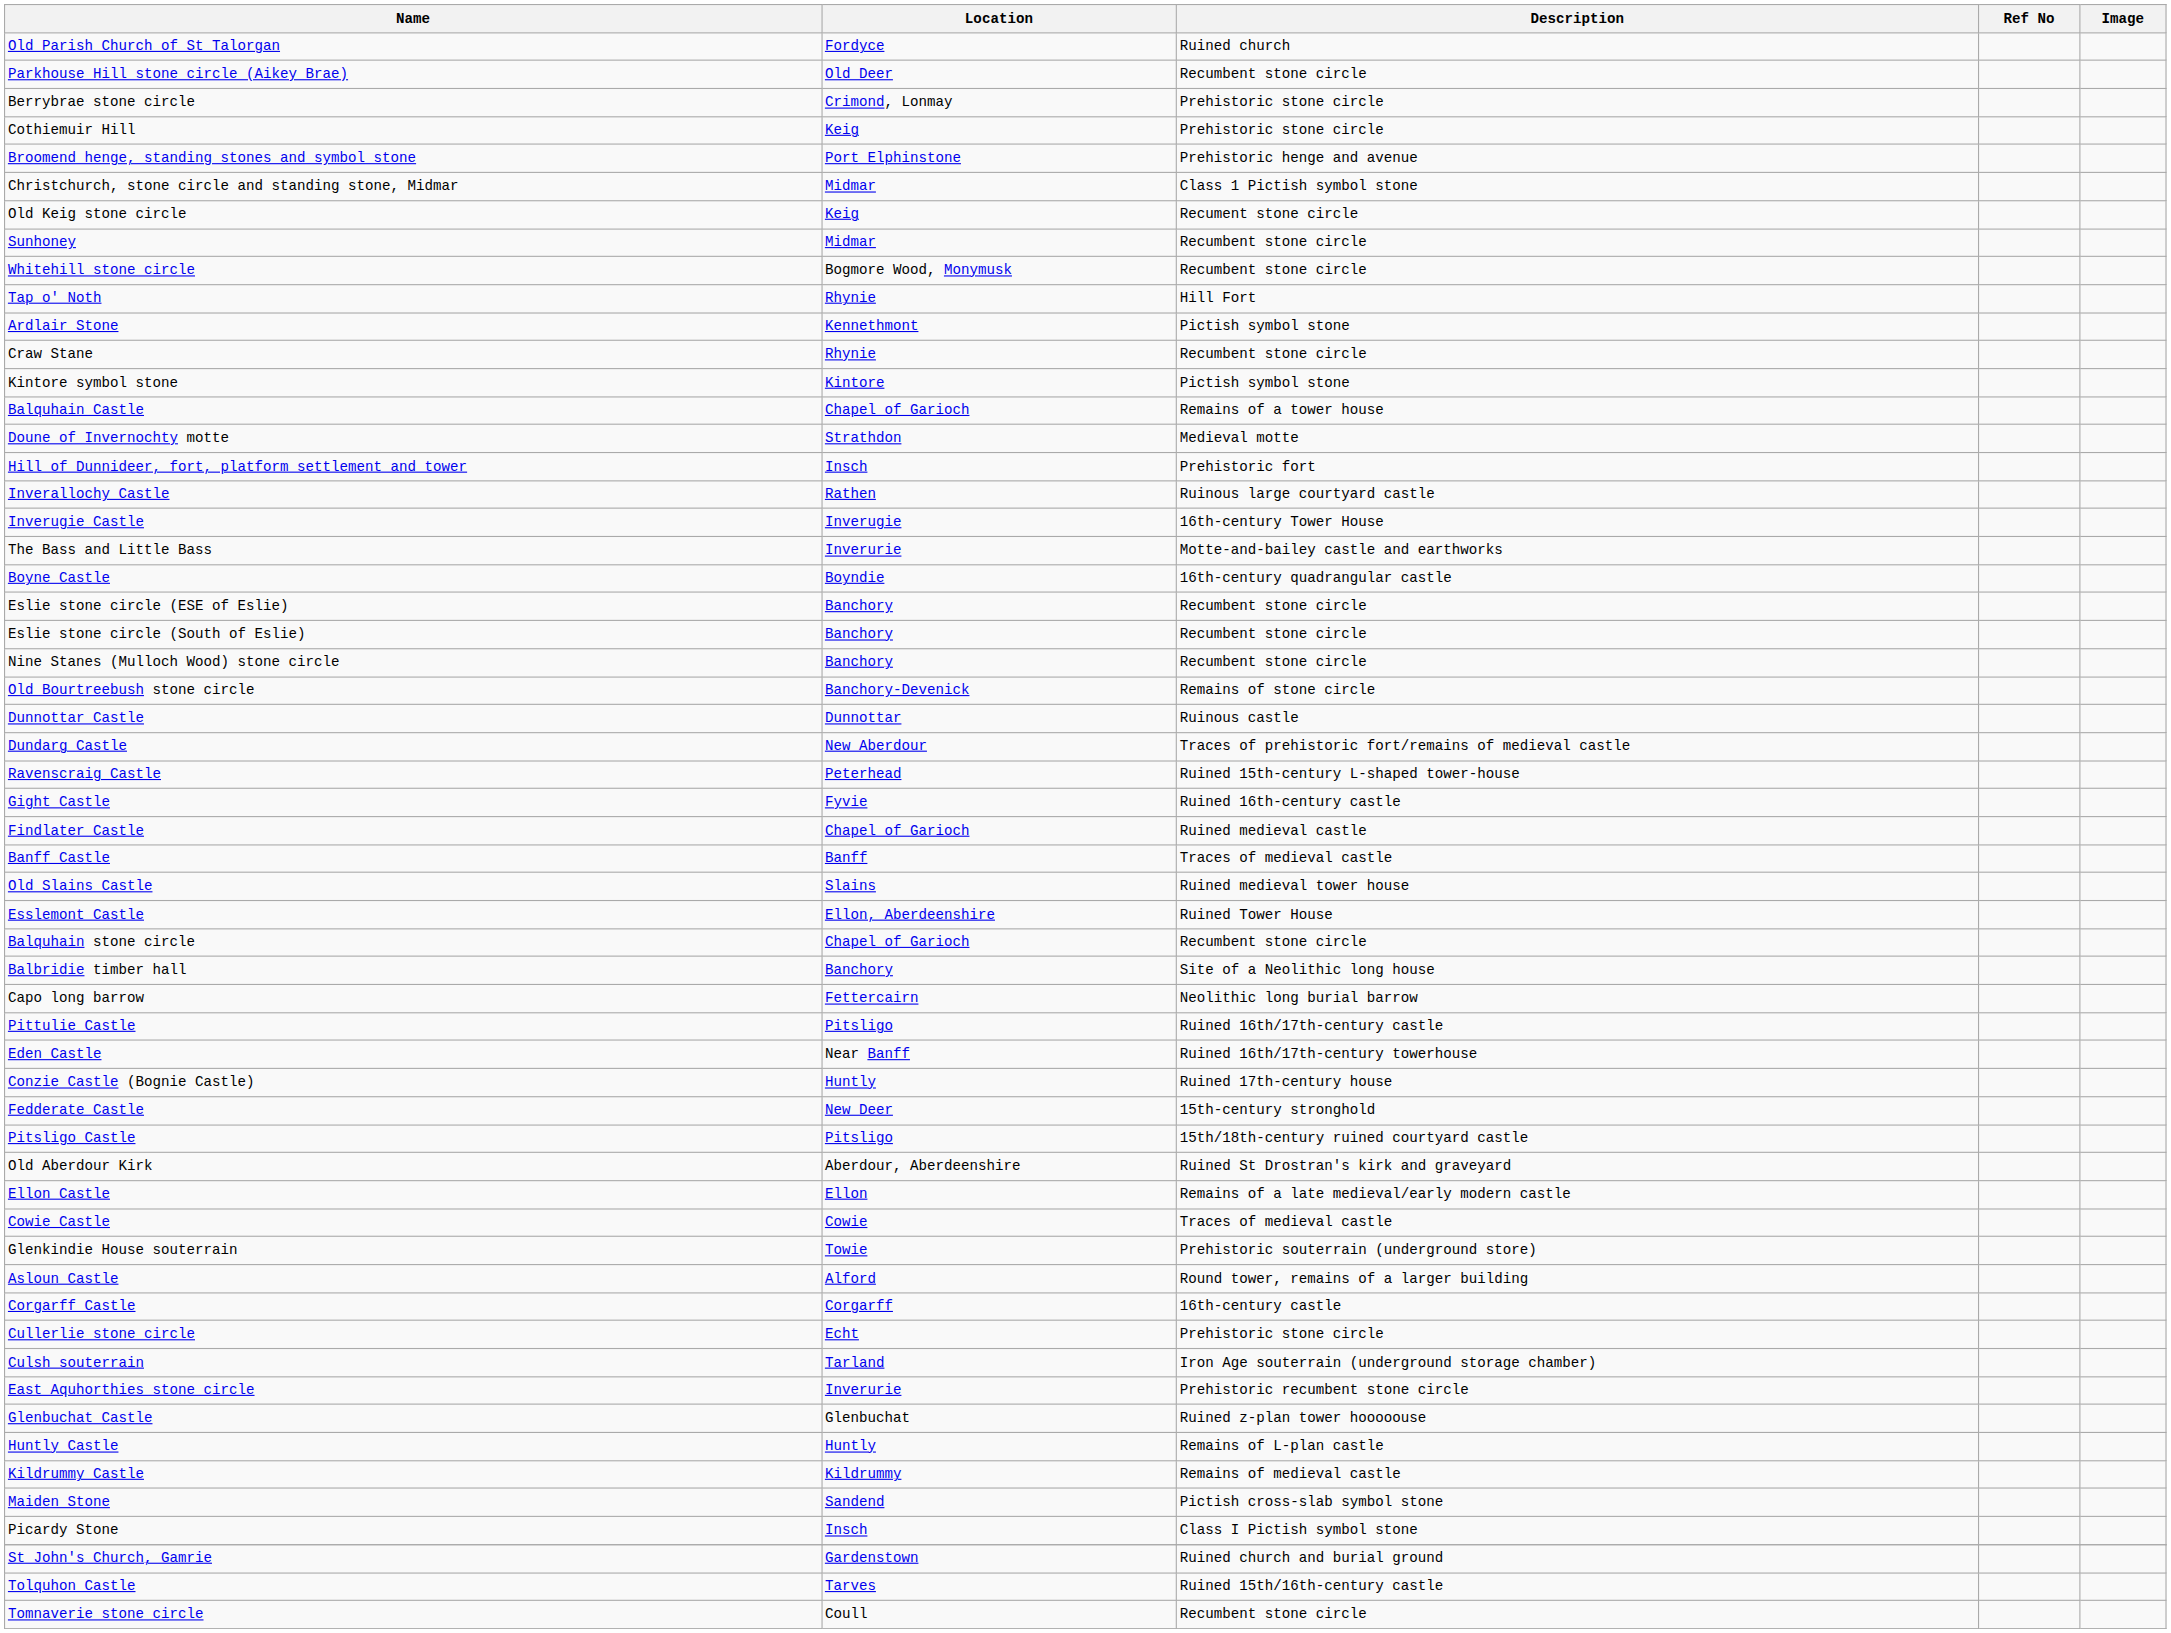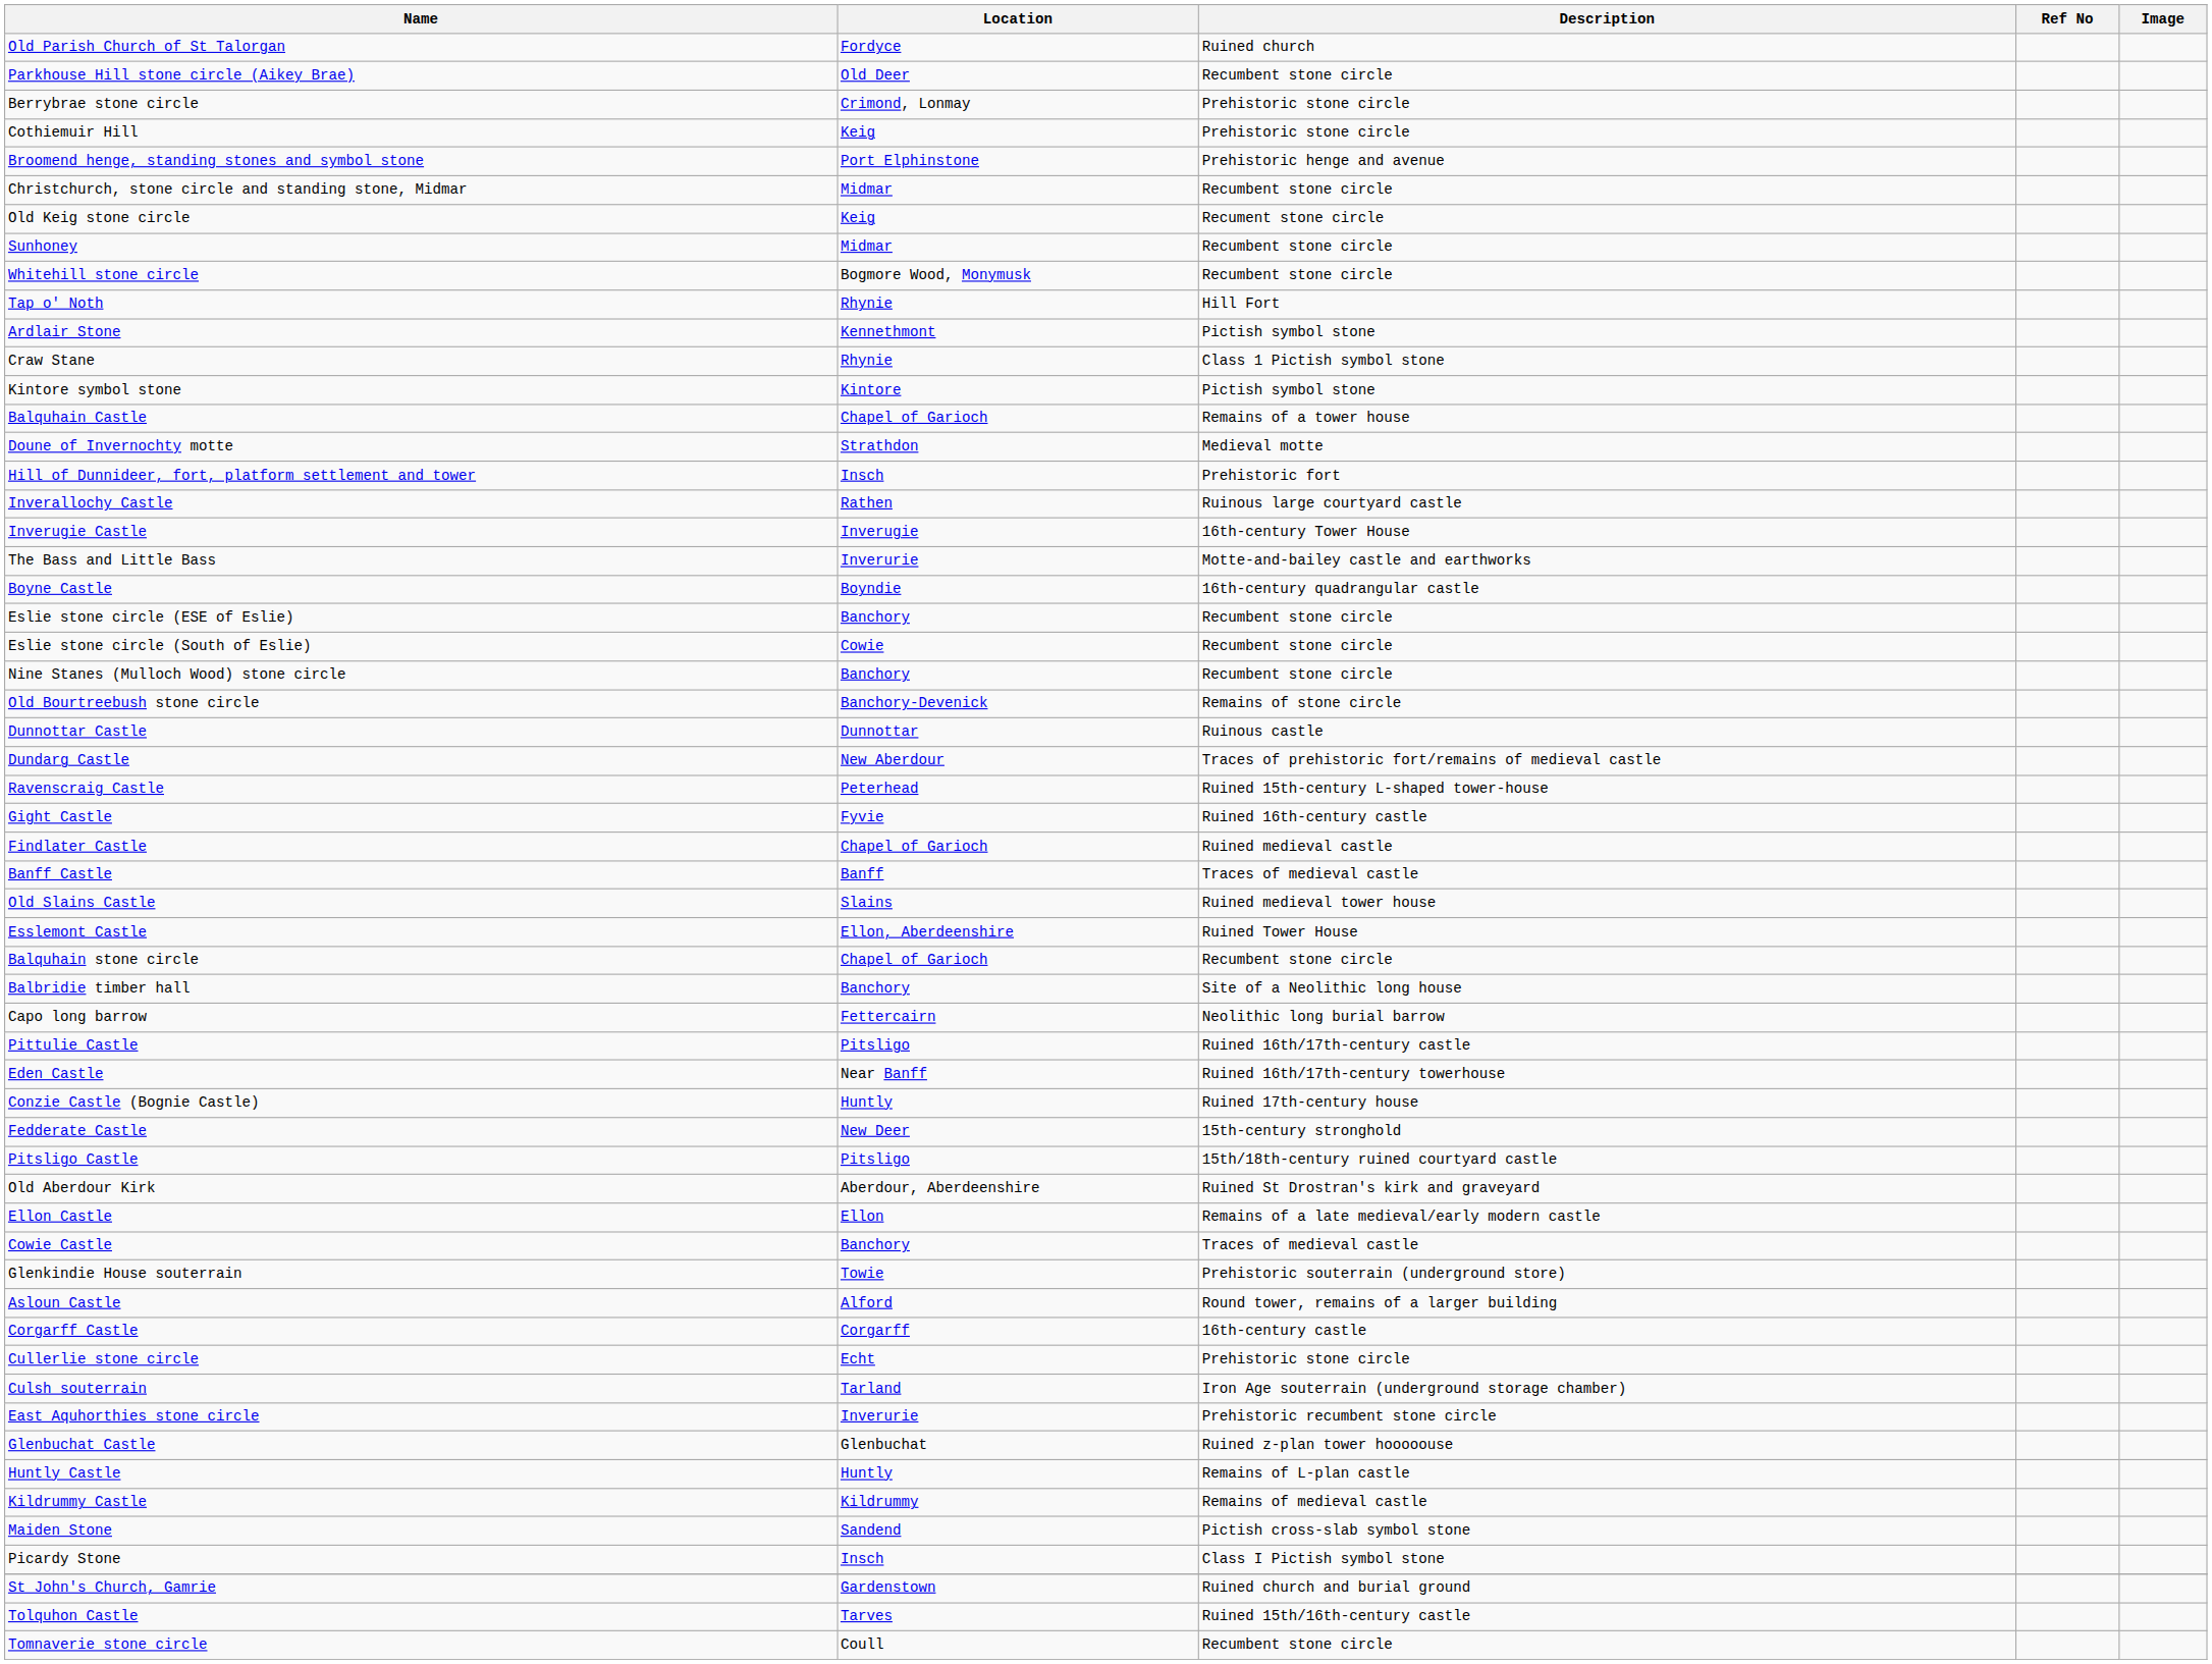Christchurch, stone circle and standing stone, Midmar | Description: Class 1 Pictish symbol stone -> Recumbent stone circle
Craw Stane | Description: Recumbent stone circle -> Class 1 Pictish symbol stone
Eslie stone circle (South of Eslie) | Location: Banchory -> Cowie
Cowie Castle | Location: Cowie -> Banchory
